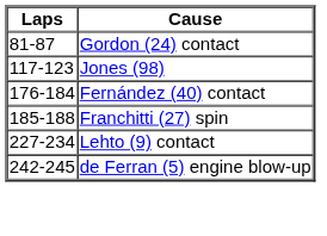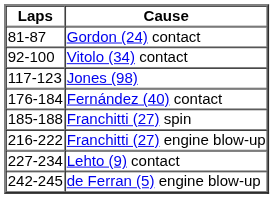+ row: 92-100 | Vitolo (34) contact
+ row: 216-222 | Franchitti (27) engine blow-up
